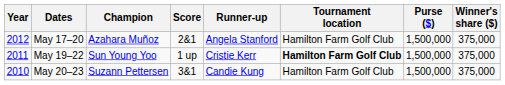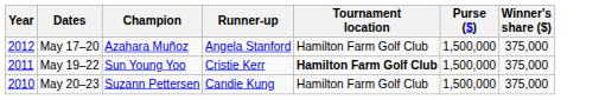- column: Score | 2&1 | 1 up | 3&1
